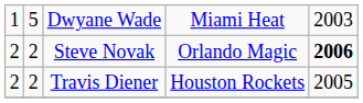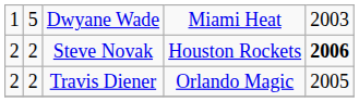Steve Novak | column 4: Orlando Magic -> Houston Rockets
Travis Diener | column 4: Houston Rockets -> Orlando Magic
